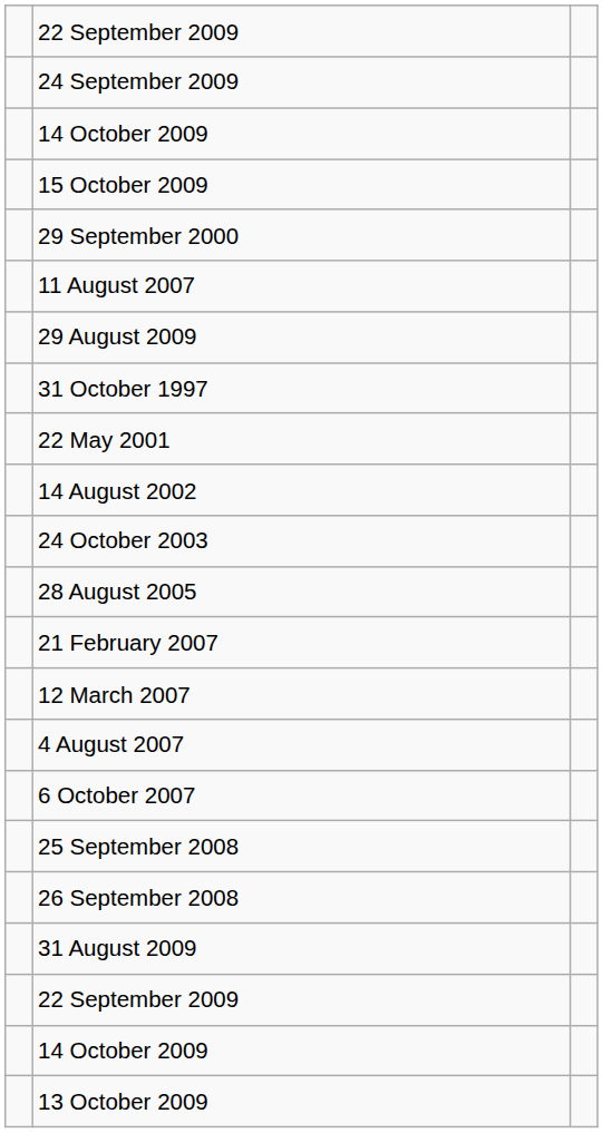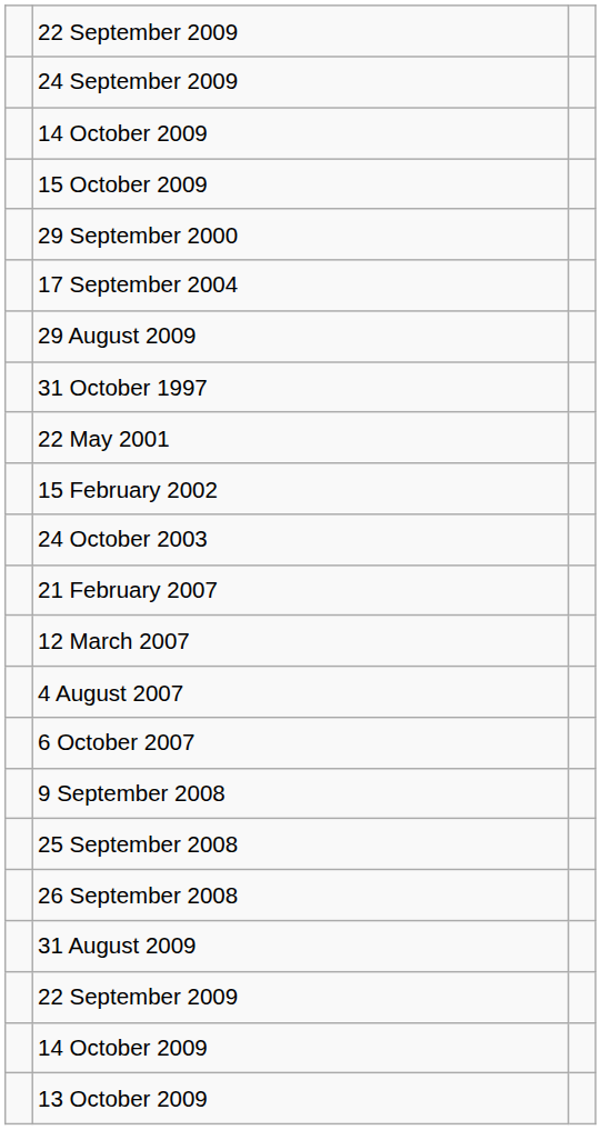+ row: 17 September 2004
- row: 11 August 2007
+ row: 15 February 2002
- row: 14 August 2002
- row: 28 August 2005
+ row: 9 September 2008
